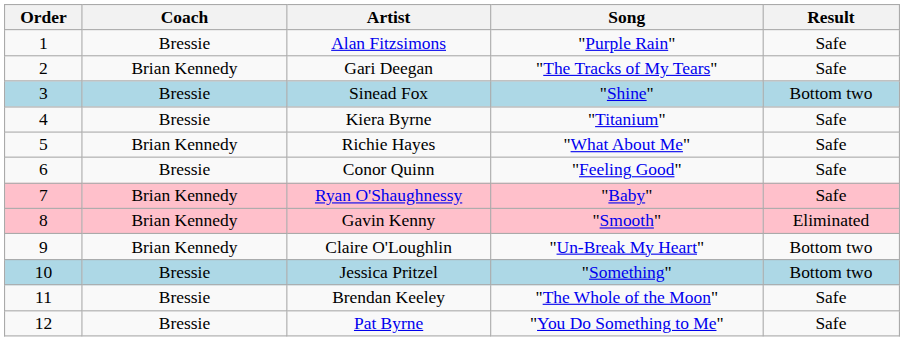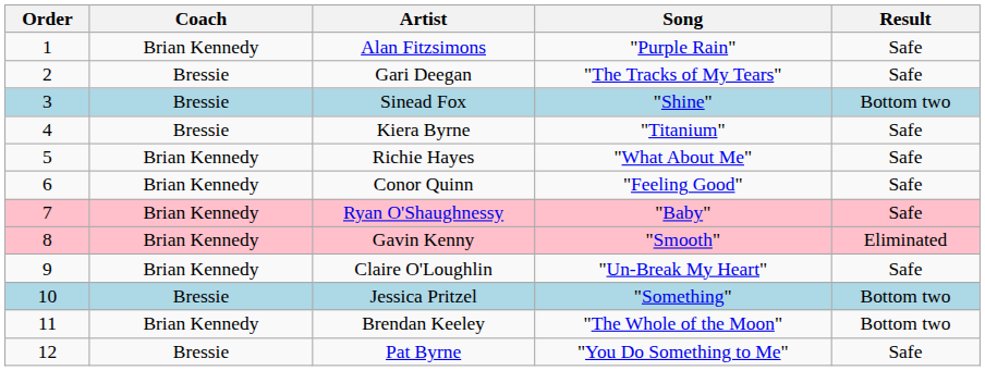Alan Fitzsimons | Coach: Bressie -> Brian Kennedy
Gari Deegan | Coach: Brian Kennedy -> Bressie
Conor Quinn | Coach: Bressie -> Brian Kennedy
Claire O'Loughlin | Result: Bottom two -> Safe
Brendan Keeley | Coach: Bressie -> Brian Kennedy
Brendan Keeley | Result: Safe -> Bottom two
